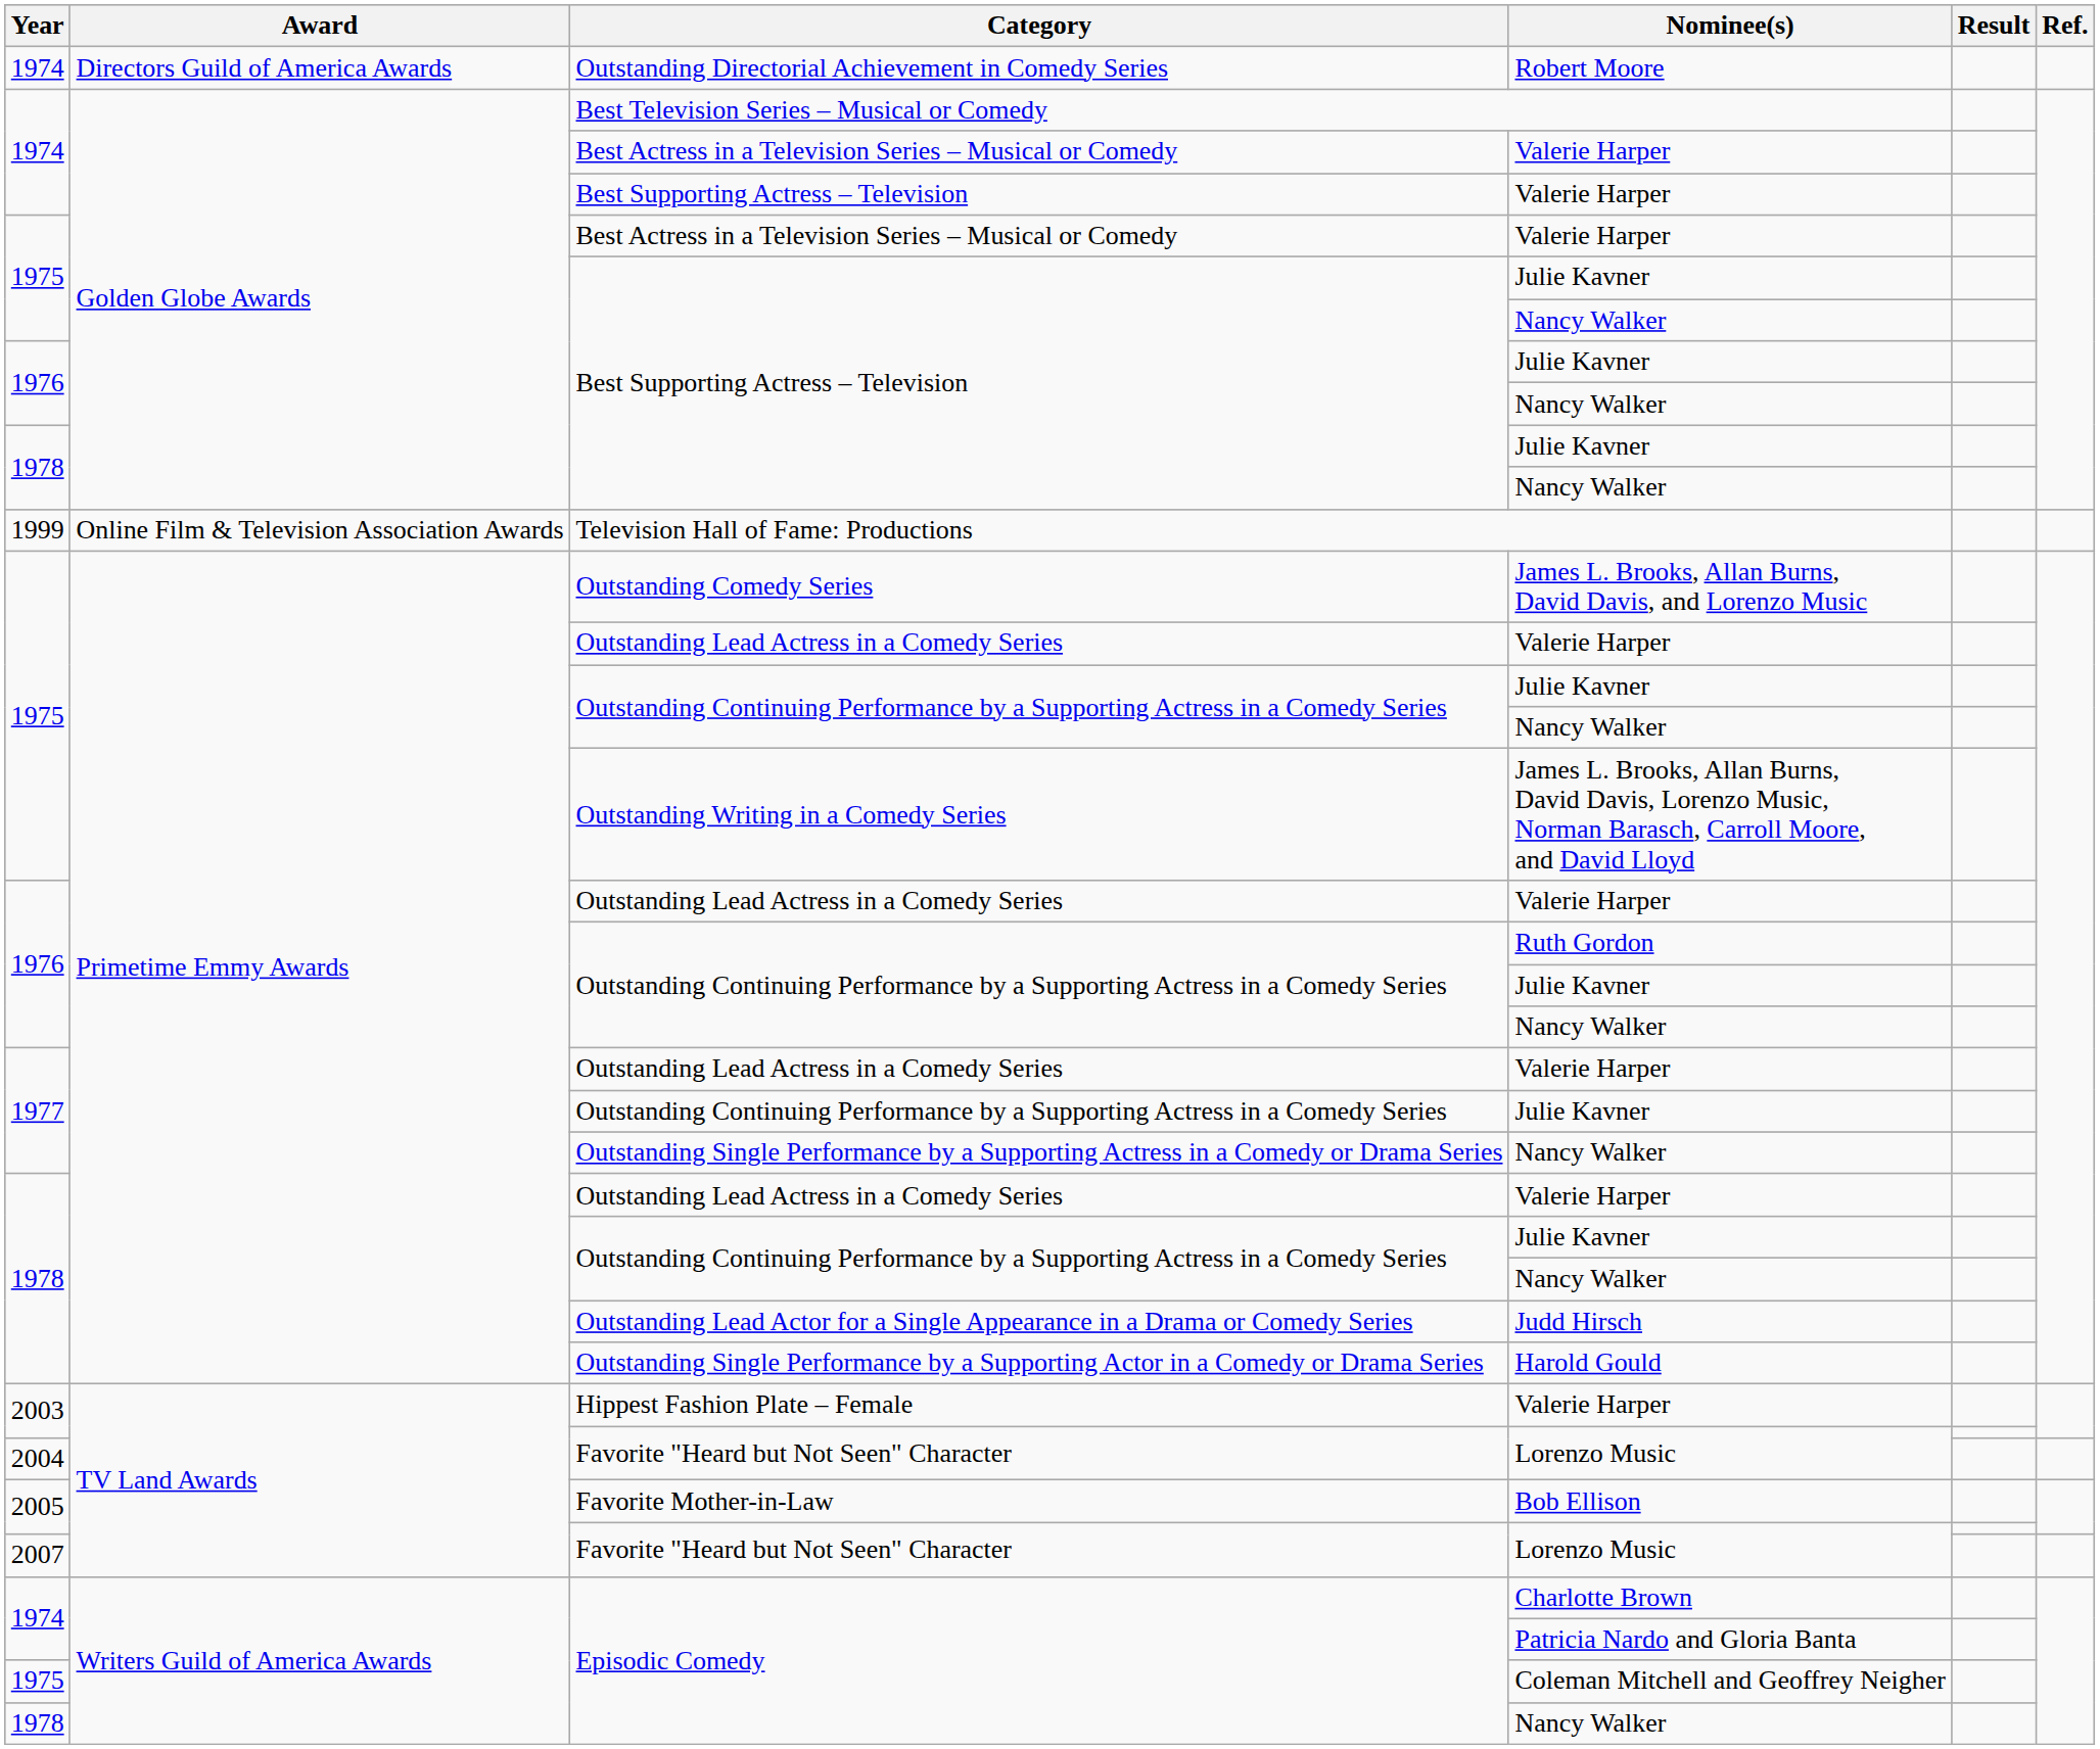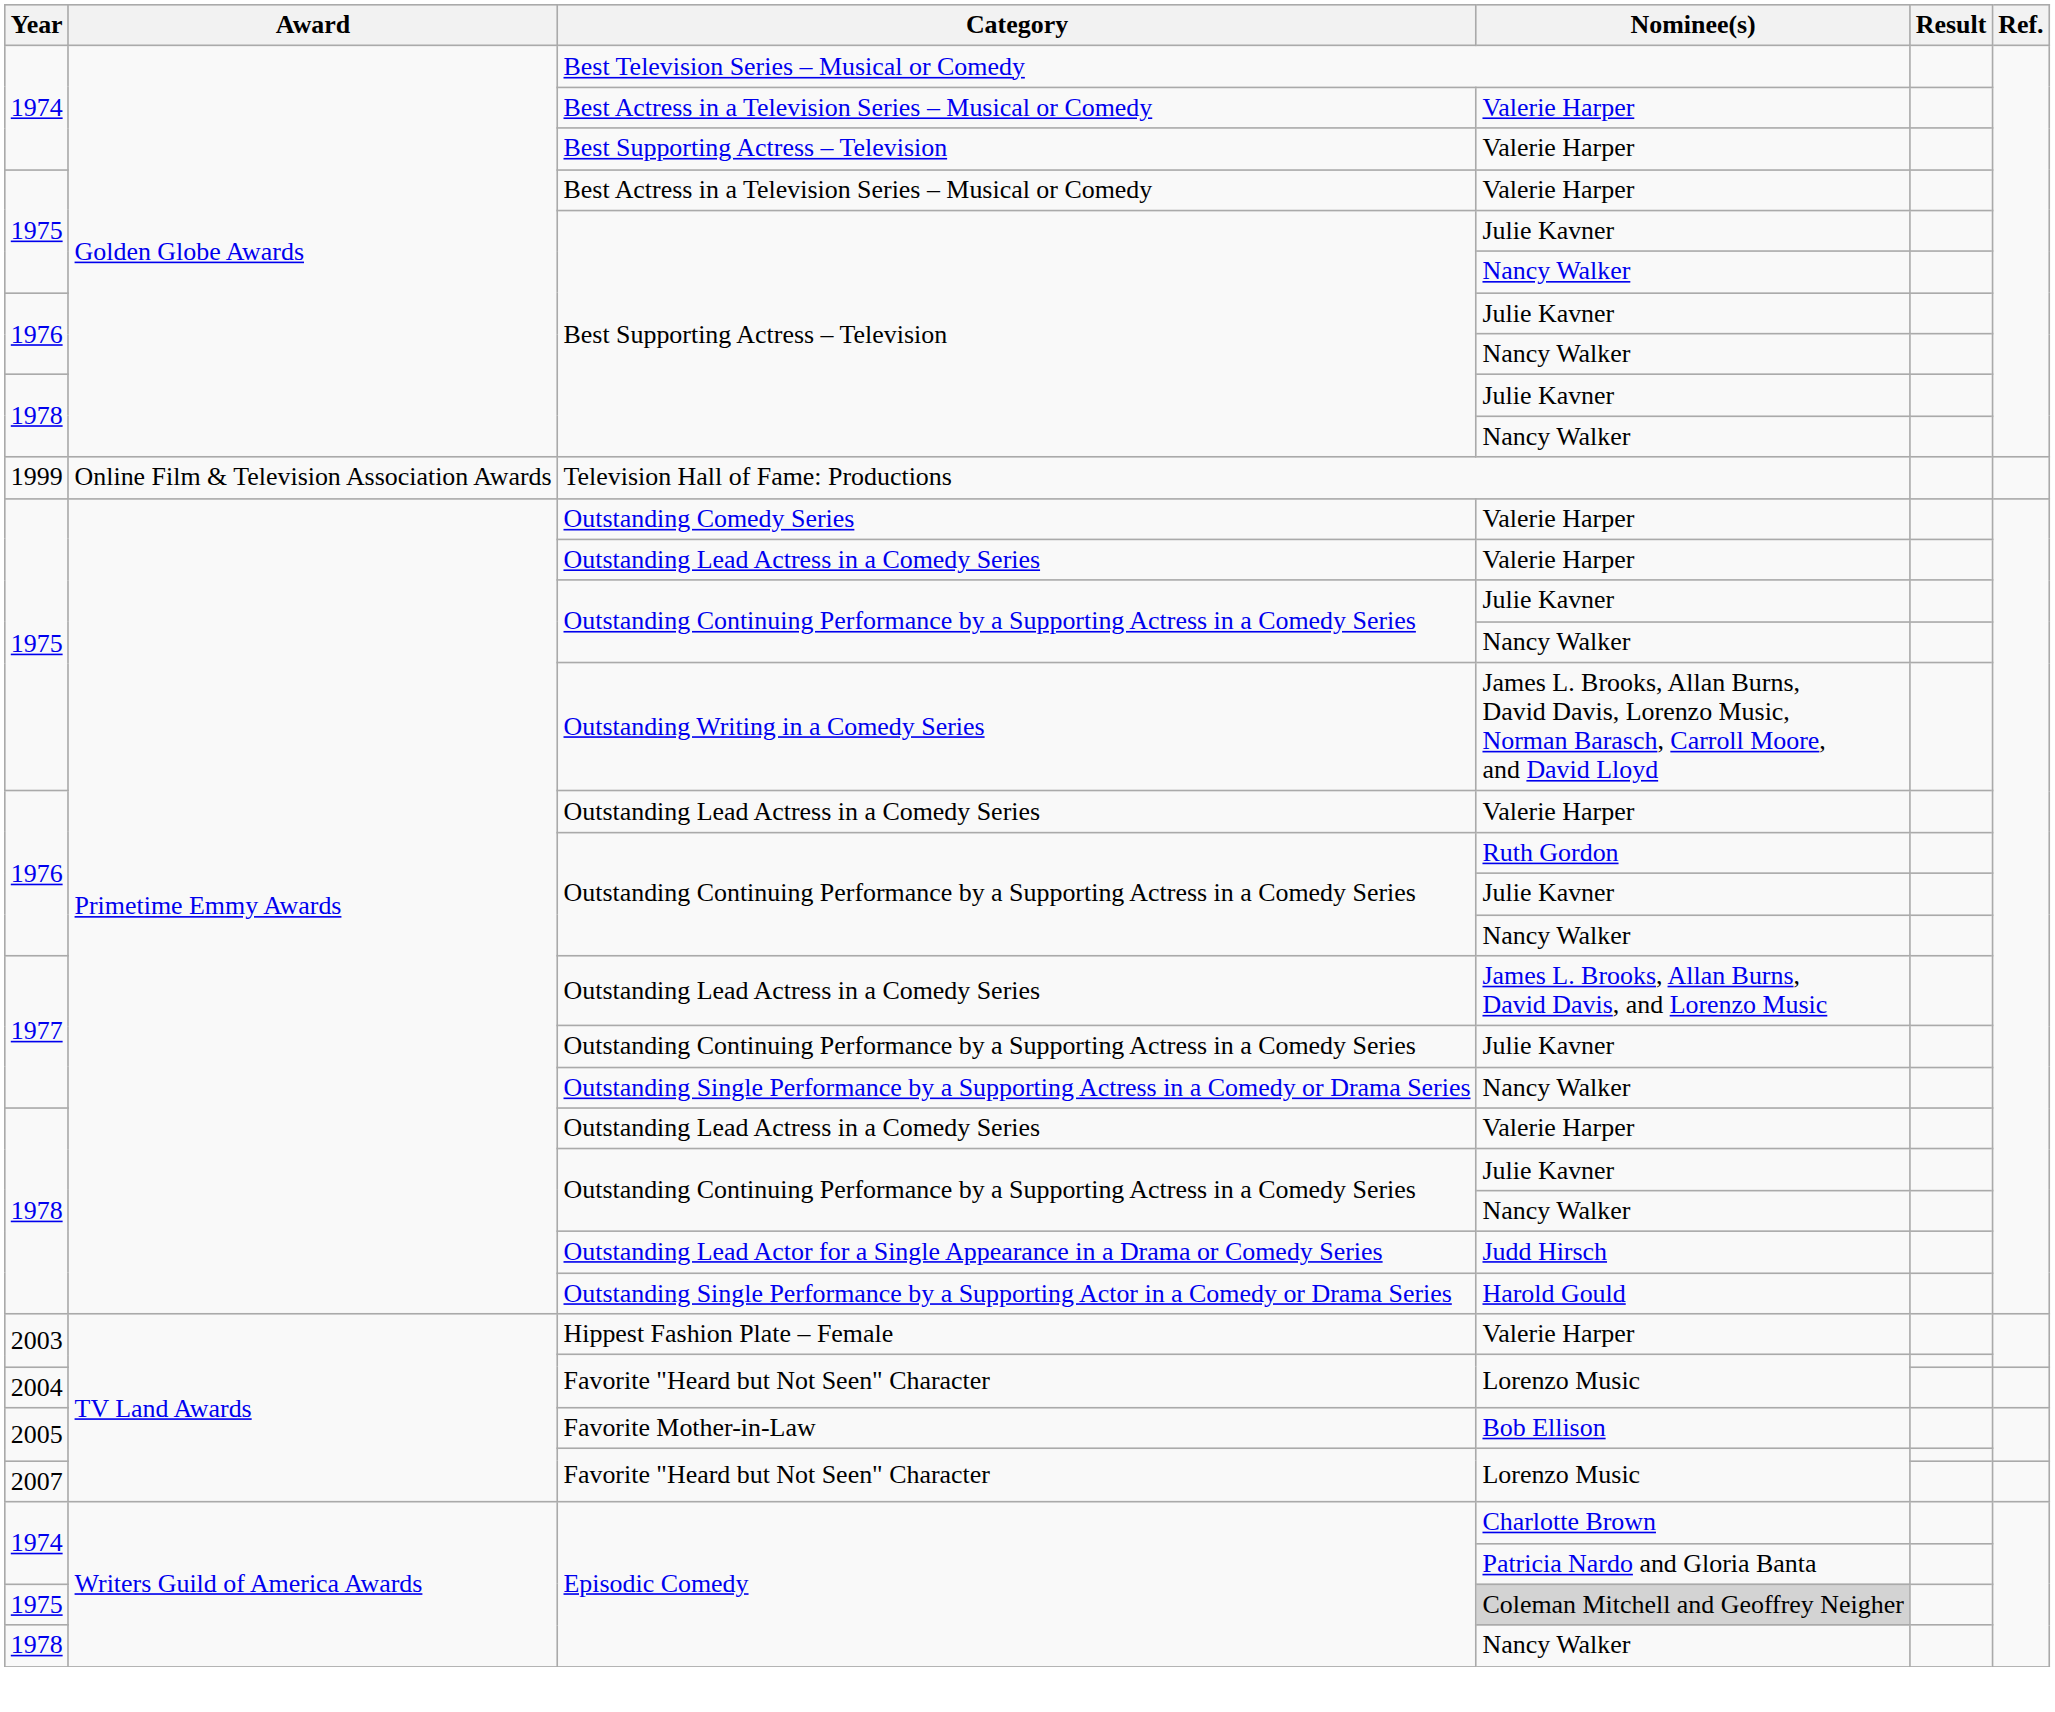- row: 1974 | Directors Guild of America Awards | Outstanding Directorial Achievement in Comedy Series | Robert Moore
Outstanding Comedy Series | Nominee(s): James L. Brooks, Allan Burns, David Davis, and Lorenzo Music -> Valerie Harper
1977 / Outstanding Lead Actress in a Comedy Series | Nominee(s): Valerie Harper -> James L. Brooks, Allan Burns, David Davis, and Lorenzo Music
1975 / Episodic Comedy | Nominee(s): no background -> lightgrey background
